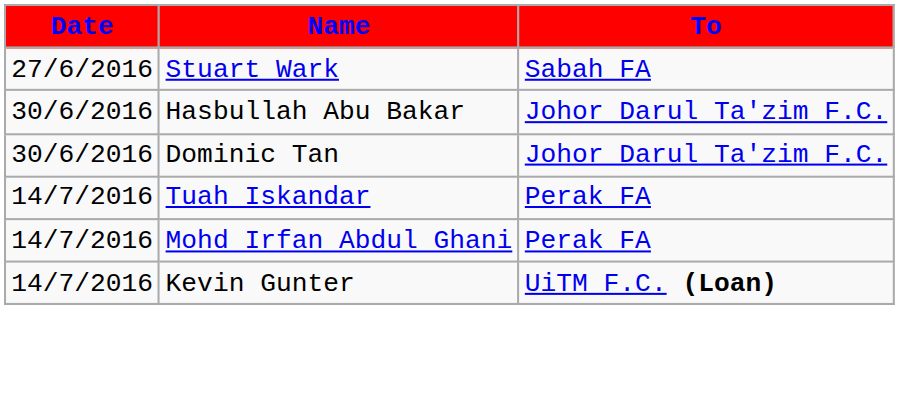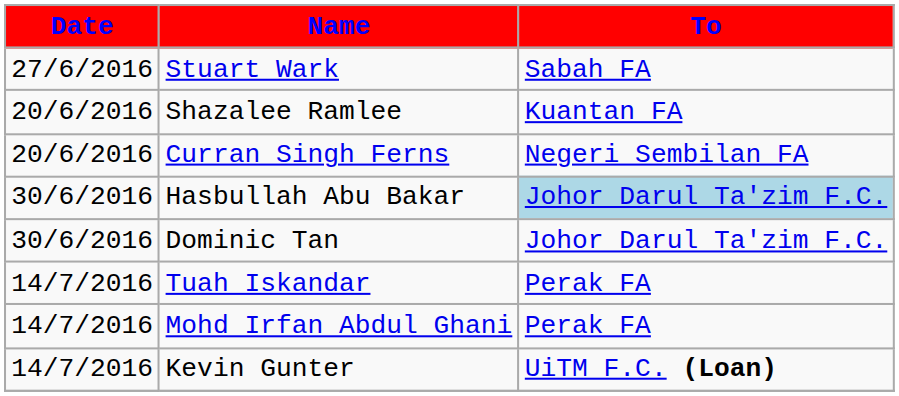+ row: 20/6/2016 | Shazalee Ramlee | Kuantan FA
+ row: 20/6/2016 | Curran Singh Ferns | Negeri Sembilan FA
Hasbullah Abu Bakar | To: no background -> lightblue background
